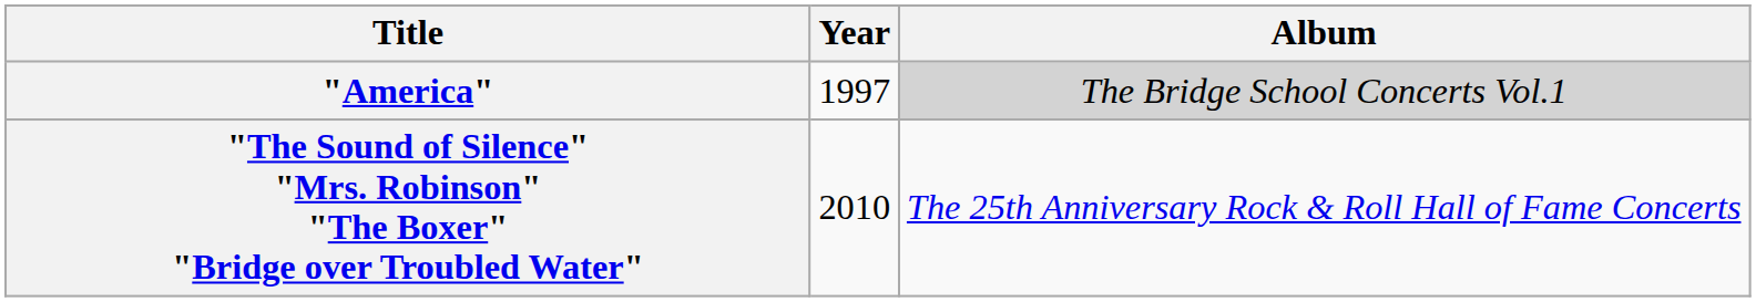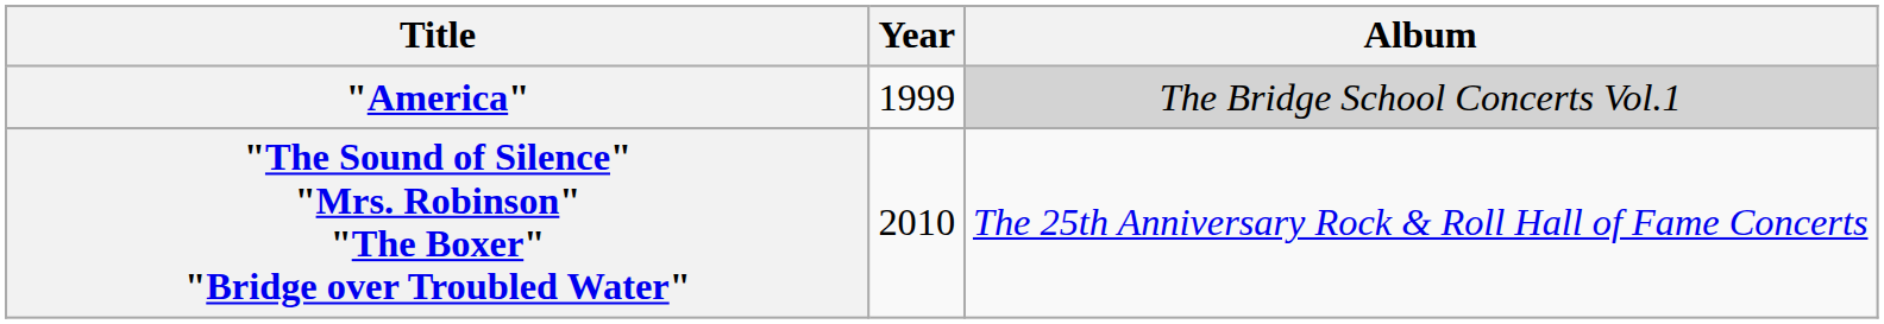"America" | Year: 1997 -> 1999
